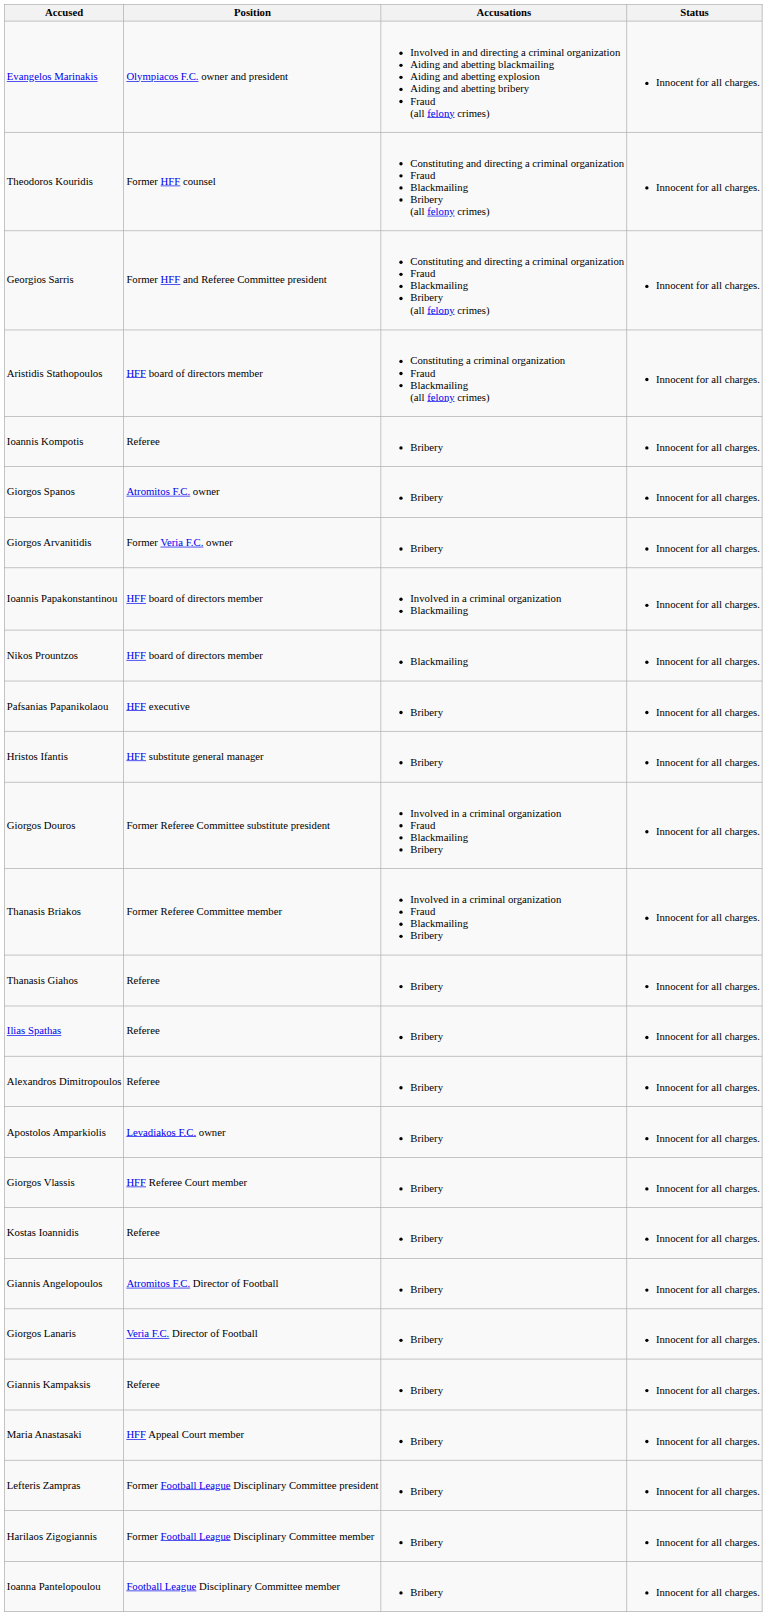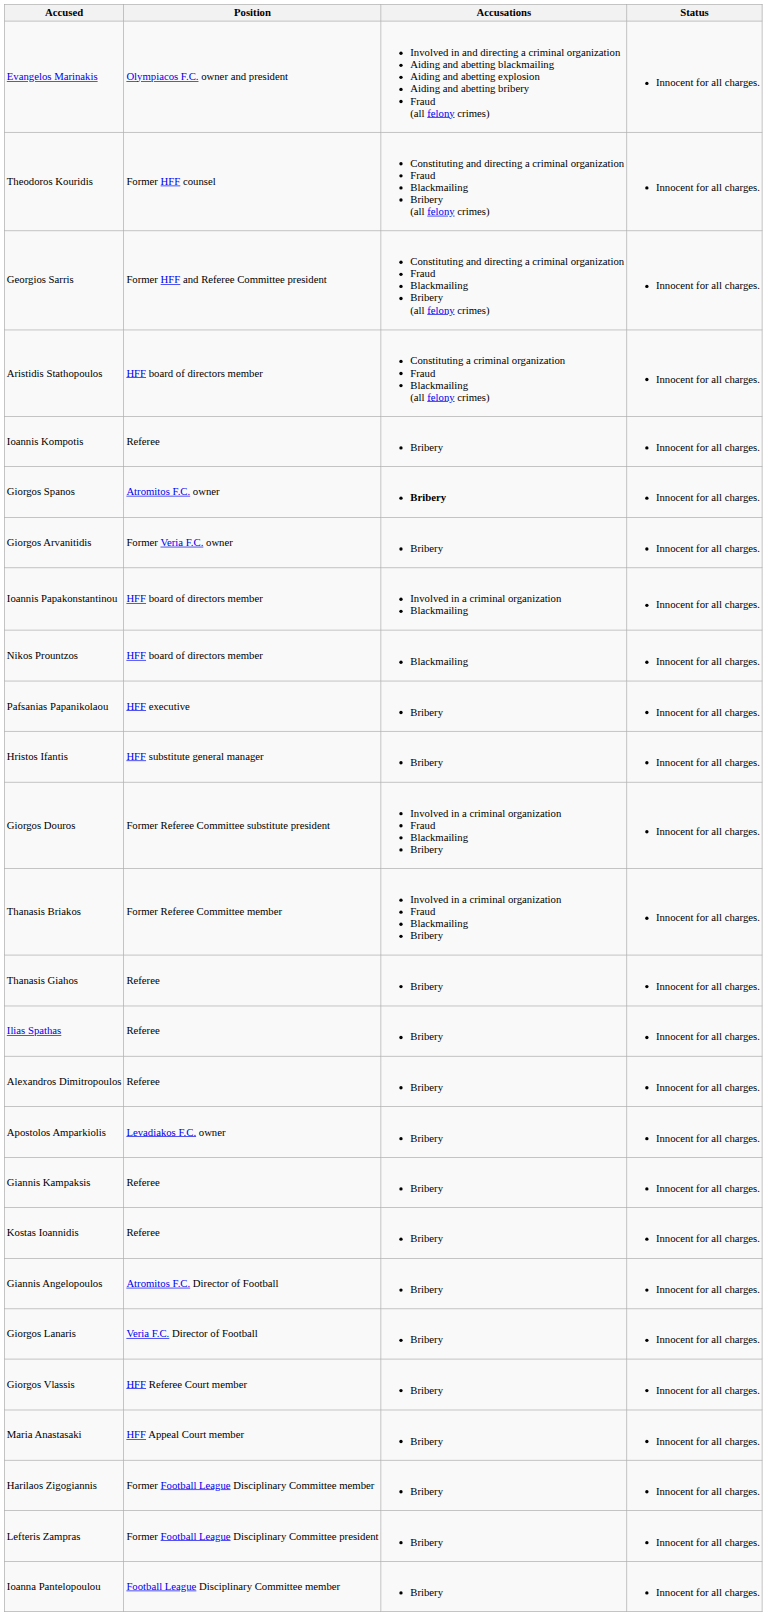Giorgos Spanos | Accusations: normal -> bold
rows swapped: Giannis Kampaksis <-> Giorgos Vlassis
rows swapped: Lefteris Zampras <-> Harilaos Zigogiannis
